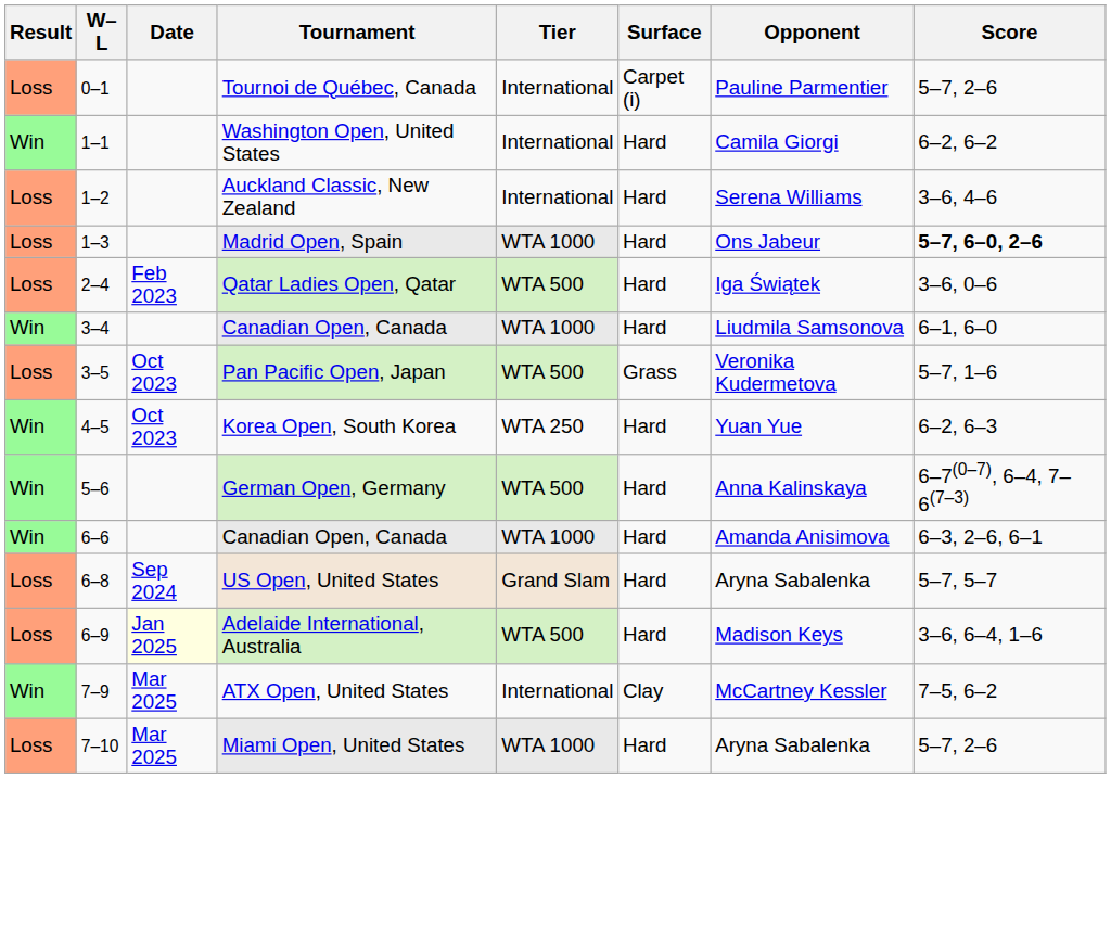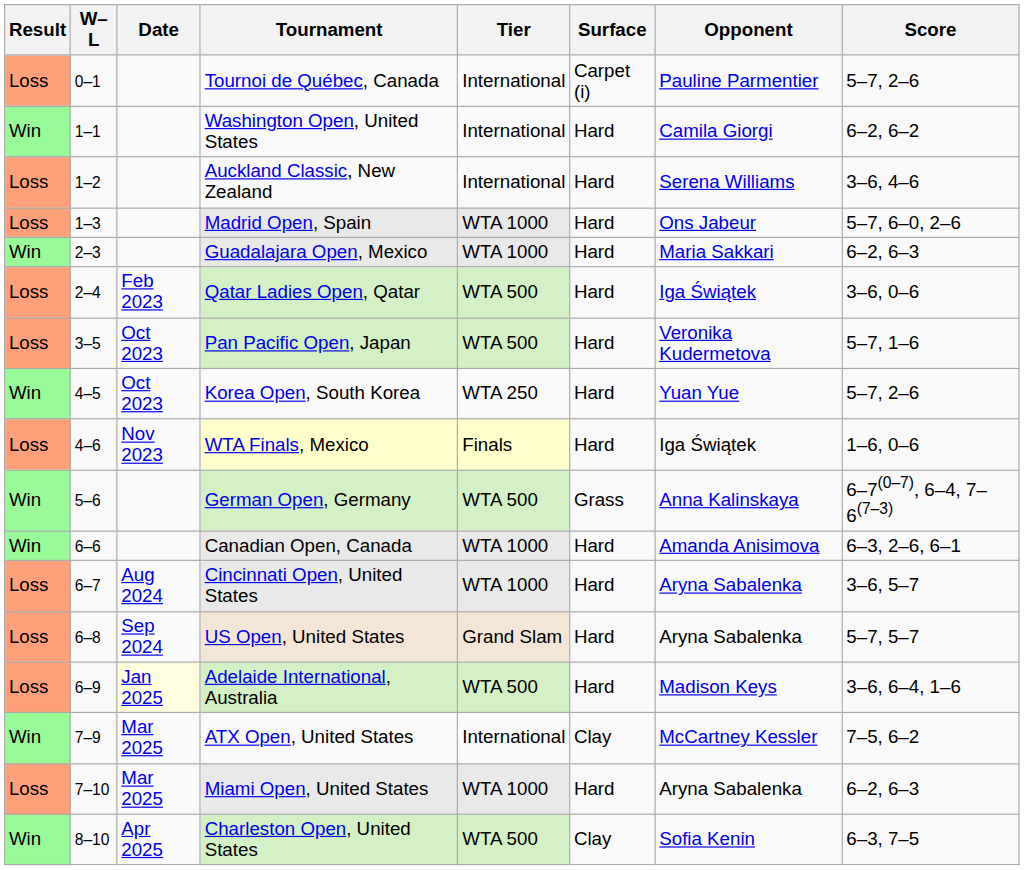Madrid Open, Spain | Score: bold -> normal
+ row: Win | 2–3 | Guadalajara Open, Mexico | WTA 1000 | Hard | Maria Sakkari | 6–2, 6–3
- row: Win | 3–4 | Canadian Open, Canada | WTA 1000 | Hard | Liudmila Samsonova | 6–1, 6–0
Pan Pacific Open, Japan | Surface: Grass -> Hard
Korea Open, South Korea | Score: 6–2, 6–3 -> 5–7, 2–6
+ row: Loss | 4–6 | Nov 2023 | WTA Finals, Mexico | Finals | Hard | Iga Świątek | 1–6, 0–6
German Open, Germany | Surface: Hard -> Grass
+ row: Loss | 6–7 | Aug 2024 | Cincinnati Open, United States | WTA 1000 | Hard | Aryna Sabalenka | 3–6, 5–7
Miami Open, United States | Score: 5–7, 2–6 -> 6–2, 6–3
+ row: Win | 8–10 | Apr 2025 | Charleston Open, United States | WTA 500 | Clay | Sofia Kenin | 6–3, 7–5
